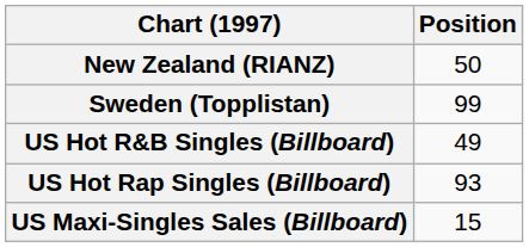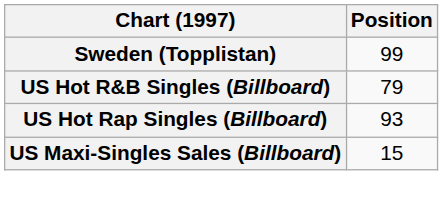- row: New Zealand (RIANZ) | 50
US Hot R&B Singles (Billboard) | Position: 49 -> 79
